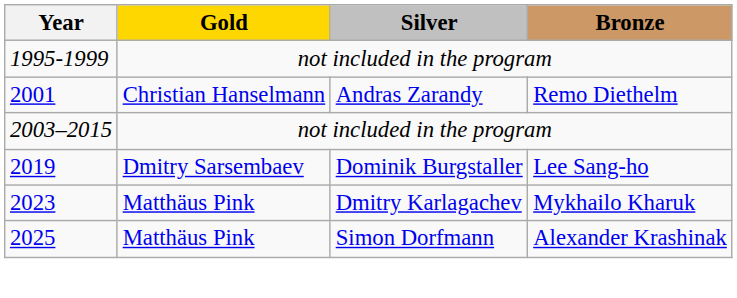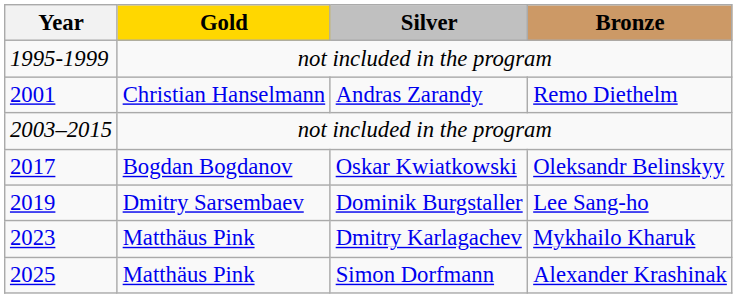+ row: 2017 | Bogdan Bogdanov | Oskar Kwiatkowski | Oleksandr Belinskyy
